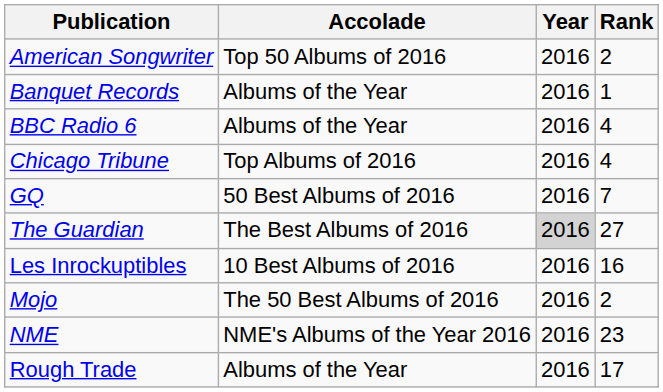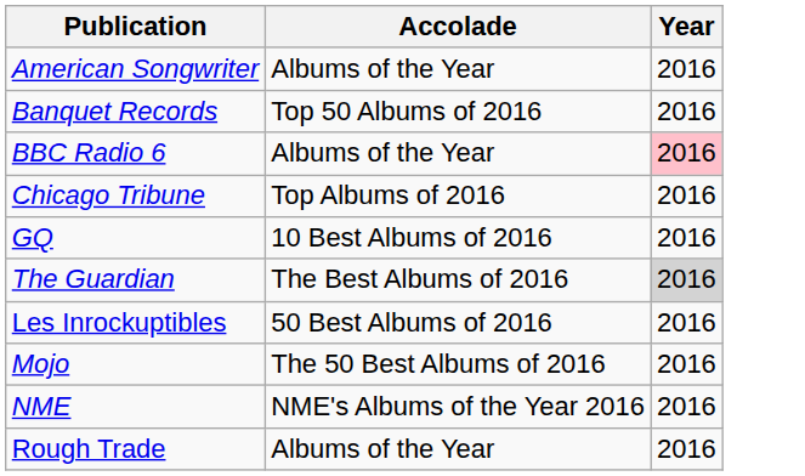- column: Rank | 2 | 1 | 4 | 4 | 7 | 27 | 16 | 2 | 23 | 17
American Songwriter | Accolade: Top 50 Albums of 2016 -> Albums of the Year
Banquet Records | Accolade: Albums of the Year -> Top 50 Albums of 2016
BBC Radio 6 | Year: no background -> pink background
GQ | Accolade: 50 Best Albums of 2016 -> 10 Best Albums of 2016
Les Inrockuptibles | Accolade: 10 Best Albums of 2016 -> 50 Best Albums of 2016
